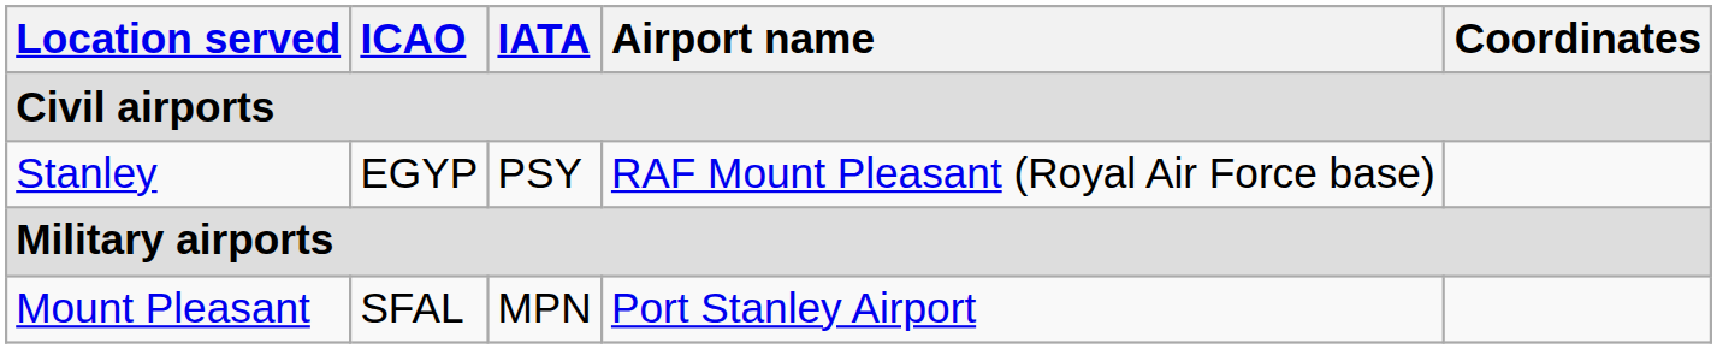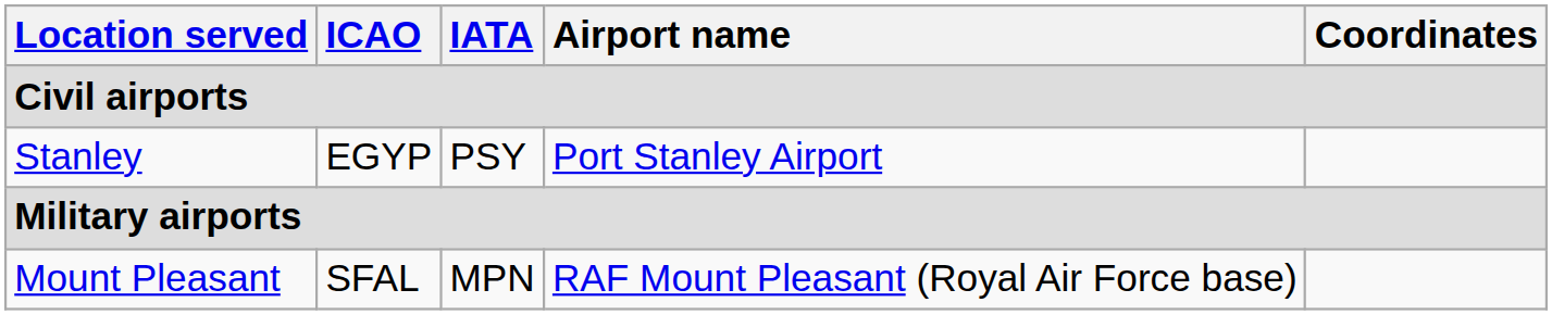Stanley | Airport name: RAF Mount Pleasant (Royal Air Force base) -> Port Stanley Airport
Mount Pleasant | Airport name: Port Stanley Airport -> RAF Mount Pleasant (Royal Air Force base)
